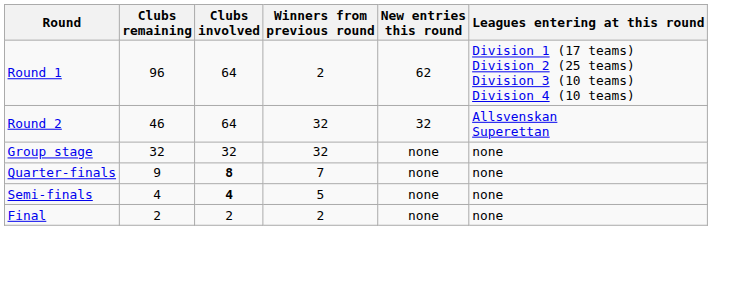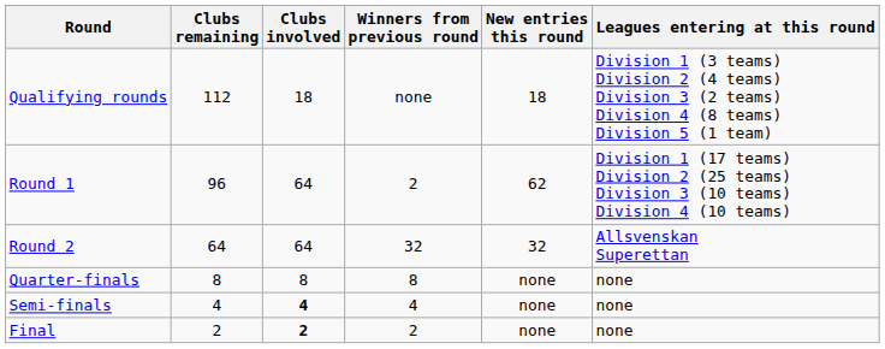+ row: Qualifying rounds | 112 | 18 | none | 18 | Division 1 (3 teams) Division 2 (4 teams) Division 3 (2 teams) Division 4 (8 teams) Division 5 (1 team)
Round 2 | Clubs remaining: 46 -> 64
- row: Group stage | 32 | 32 | 32 | none | none
Quarter-finals | Clubs remaining: 9 -> 8
Quarter-finals | Clubs involved: bold -> normal
Quarter-finals | Winners from previous round: 7 -> 8
Semi-finals | Winners from previous round: 5 -> 4
Final | Clubs involved: normal -> bold
